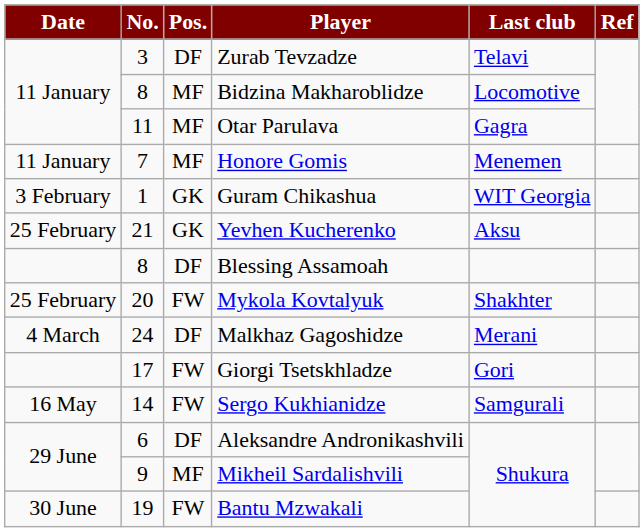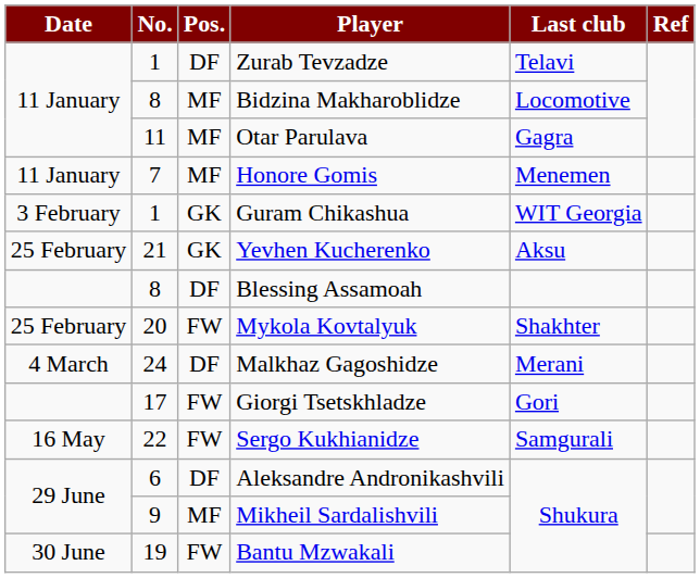Zurab Tevzadze | No.: 3 -> 1
Sergo Kukhianidze | No.: 14 -> 22
